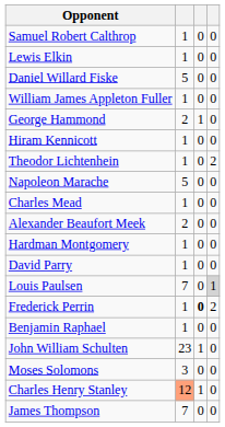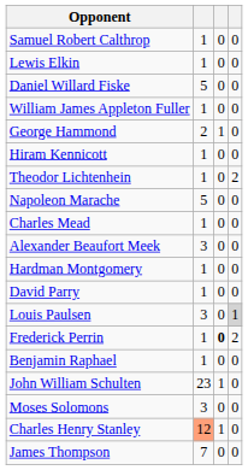Alexander Beaufort Meek | column 2: 2 -> 3
Louis Paulsen | column 2: 7 -> 3
